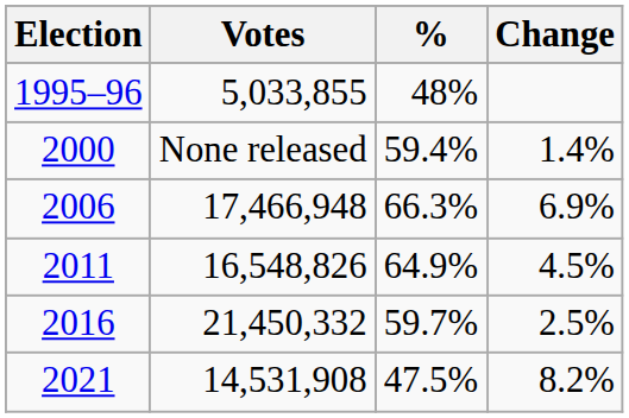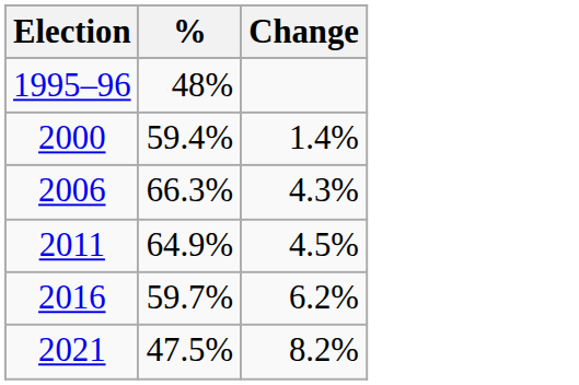- column: Votes | 5,033,855 | None released | 17,466,948 | 16,548,826 | 21,450,332 | 14,531,908
2006 | Change: 6.9% -> 4.3%
2016 | Change: 2.5% -> 6.2%
